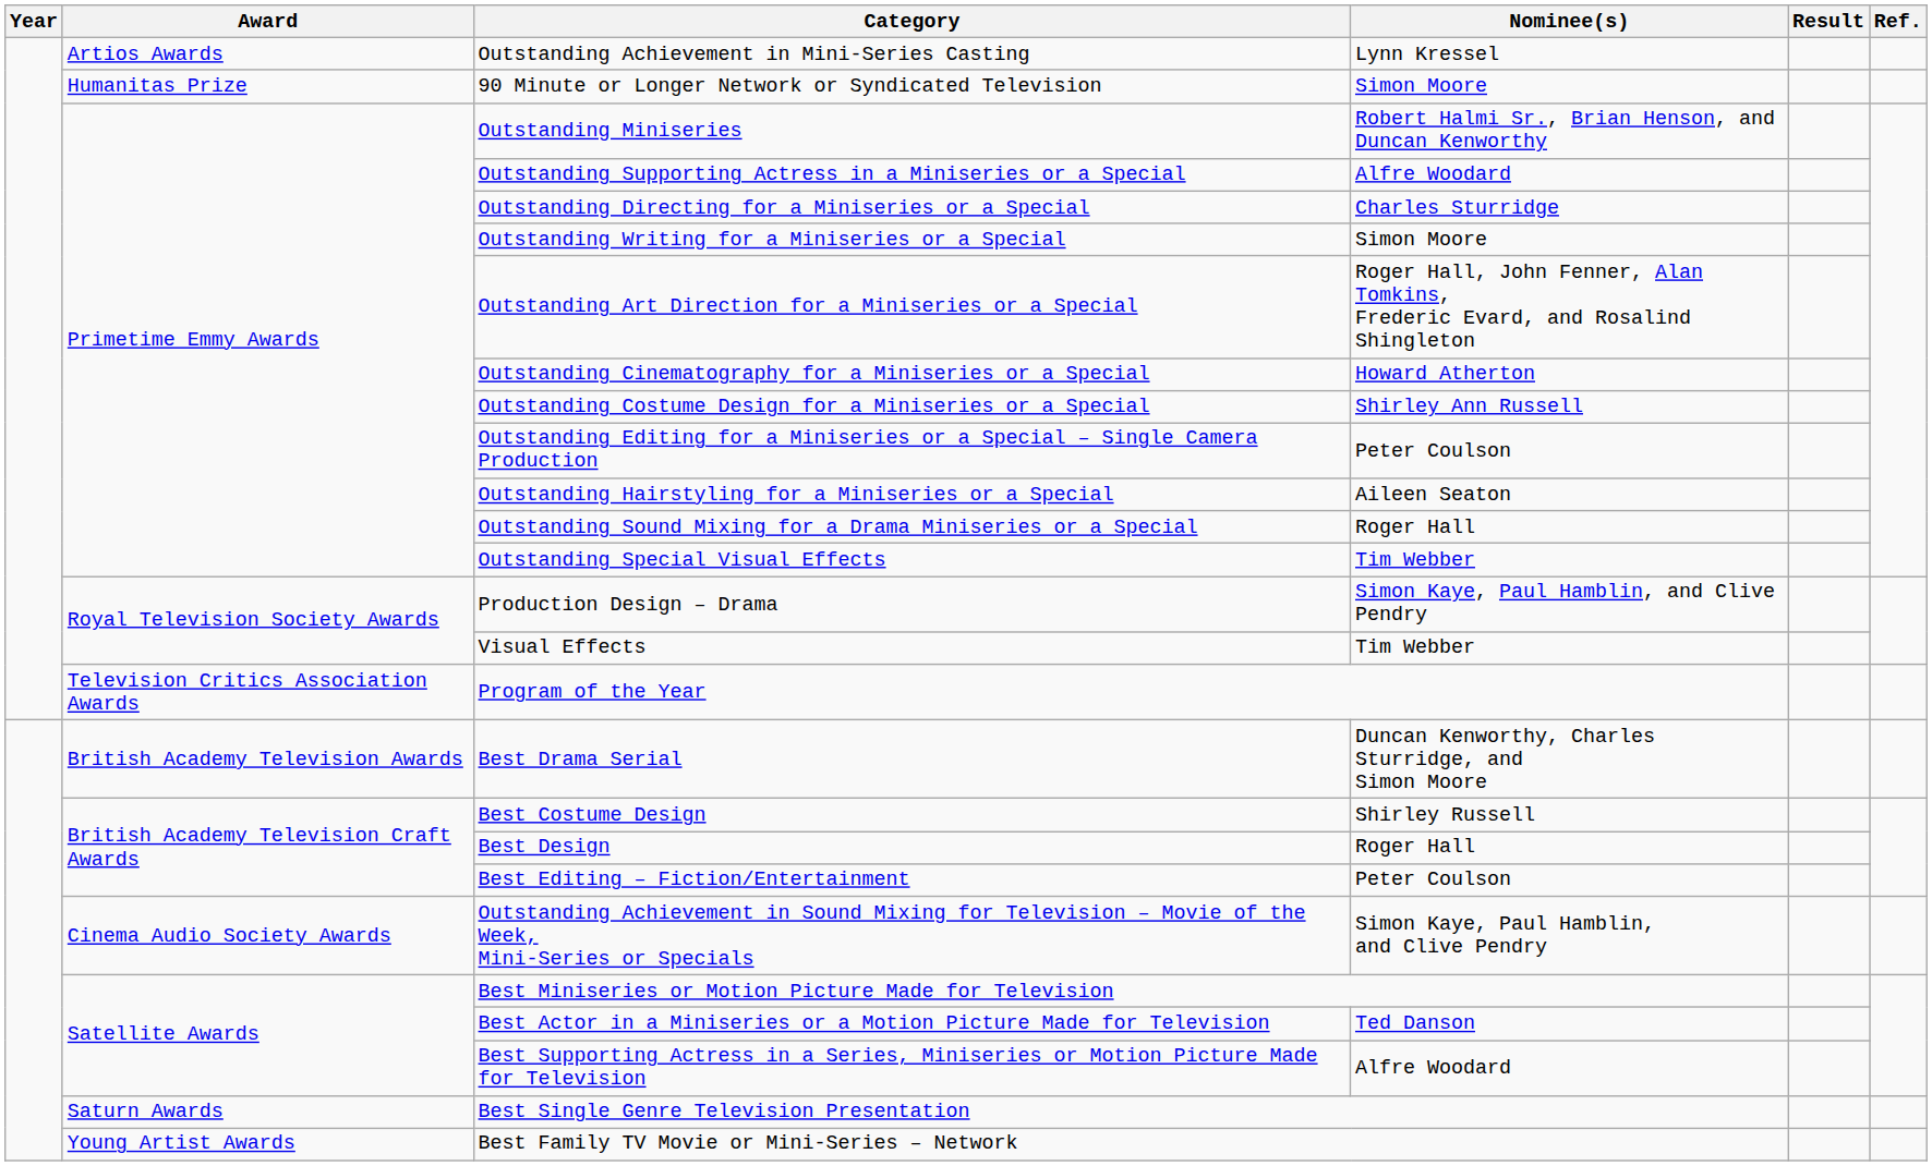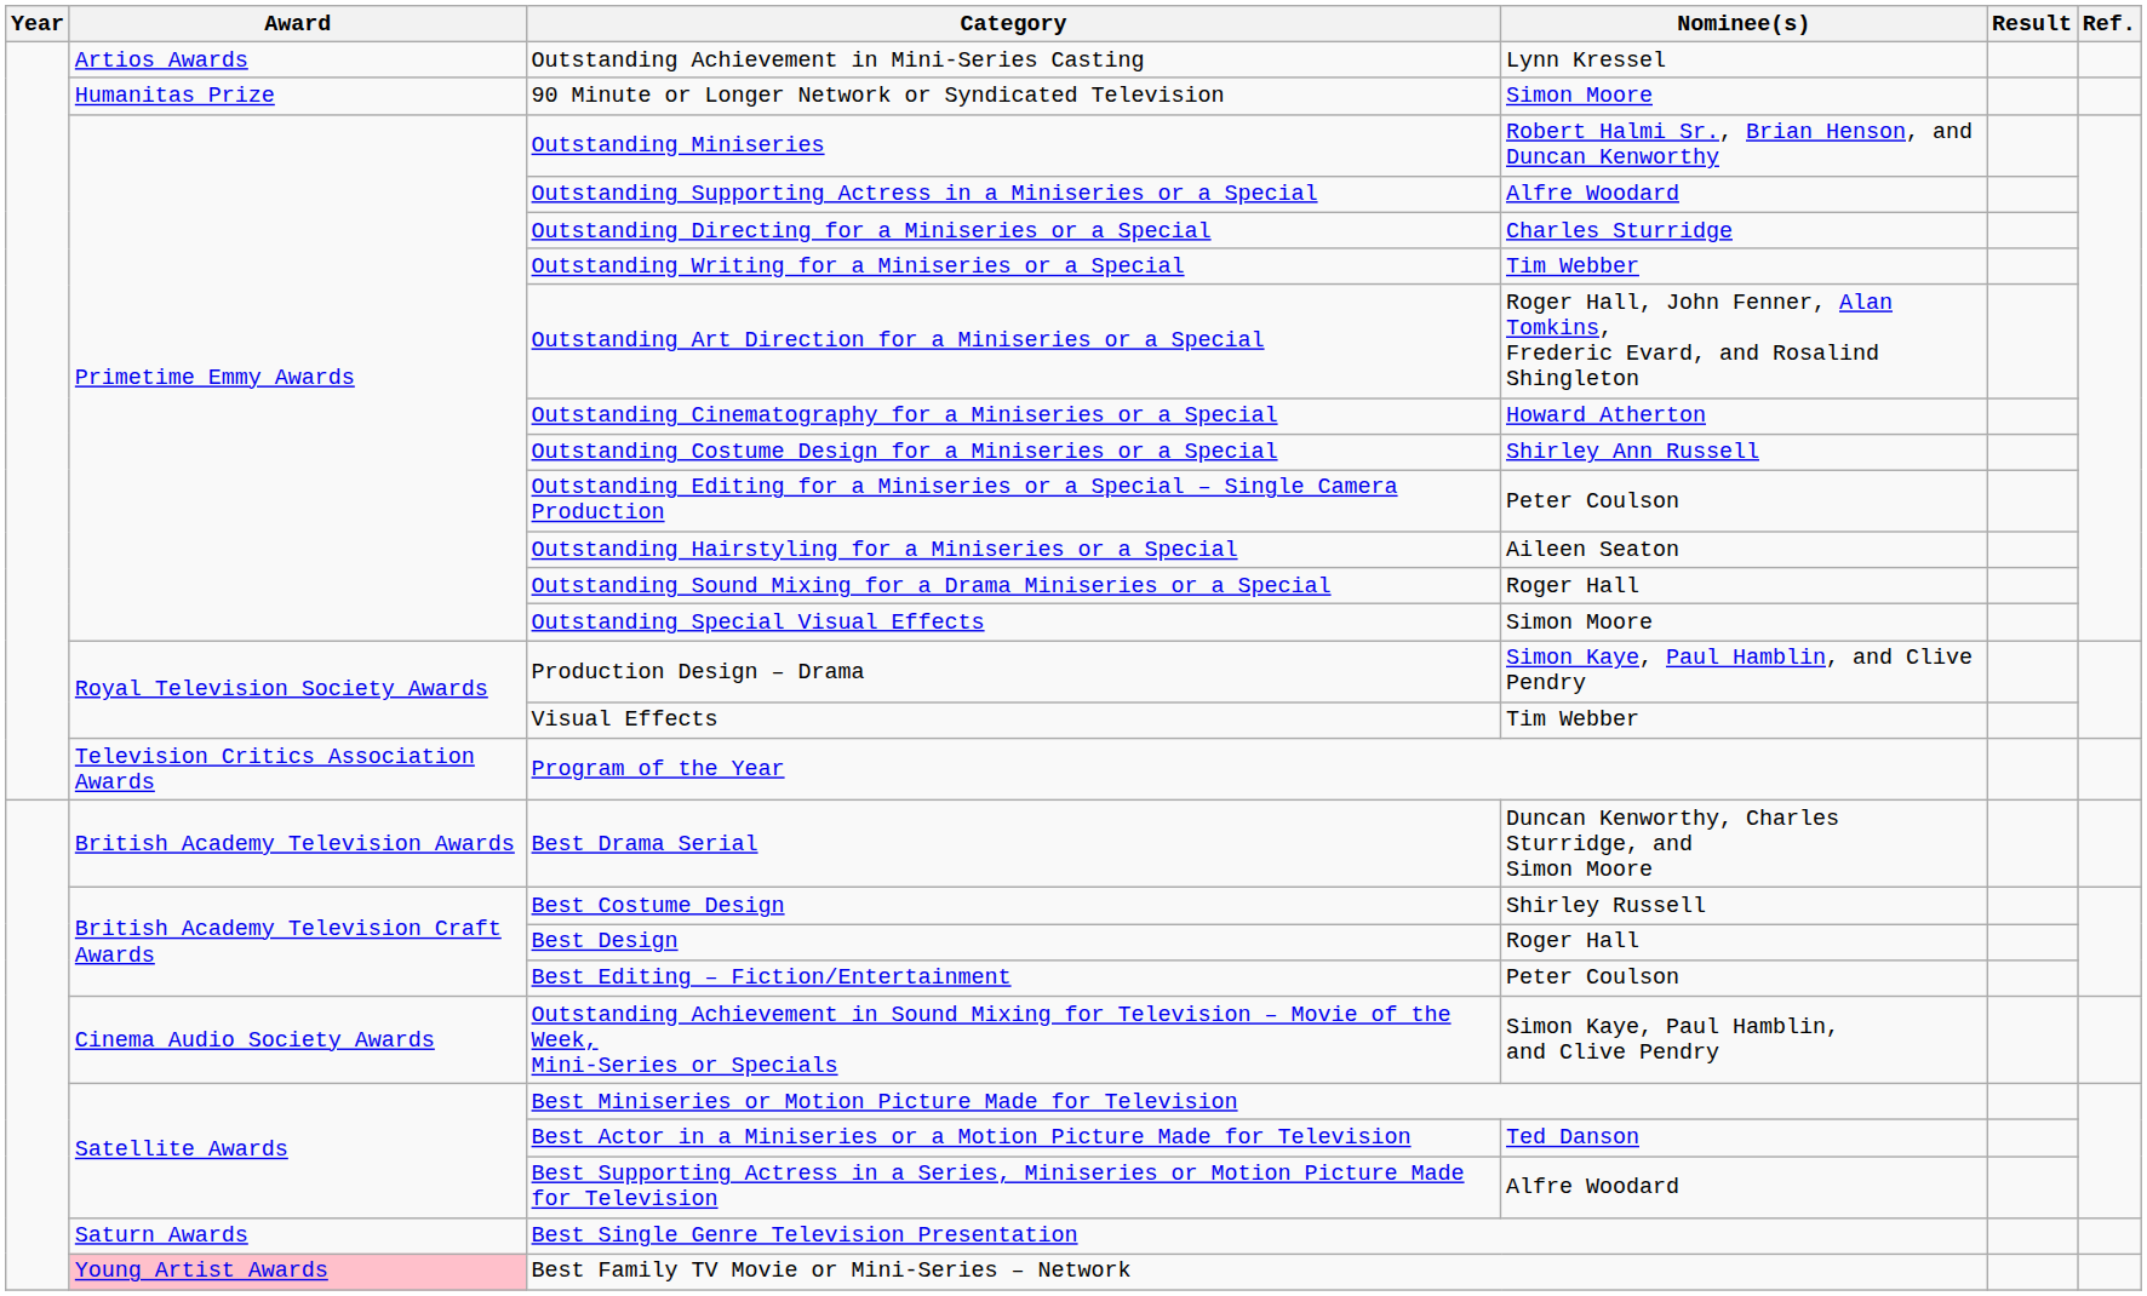Outstanding Writing for a Miniseries or a Special | Nominee(s): Simon Moore -> Tim Webber
Outstanding Special Visual Effects | Nominee(s): Tim Webber -> Simon Moore
Best Family TV Movie or Mini-Series – Network | Award: no background -> pink background
